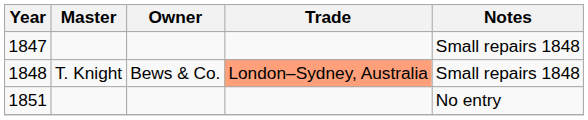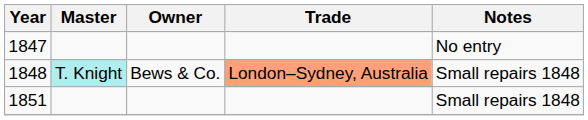1847 | Notes: Small repairs 1848 -> No entry
1848 | Master: no background -> paleturquoise background
1851 | Notes: No entry -> Small repairs 1848
